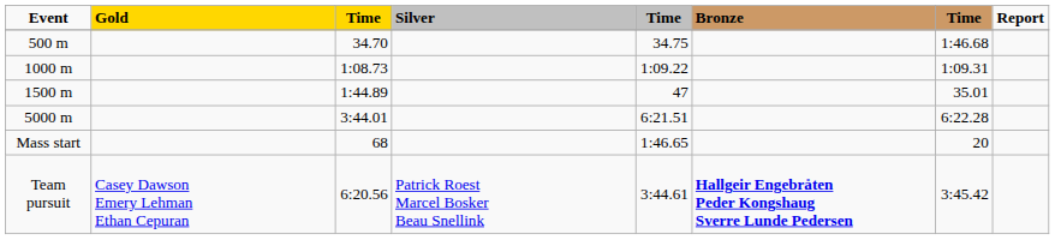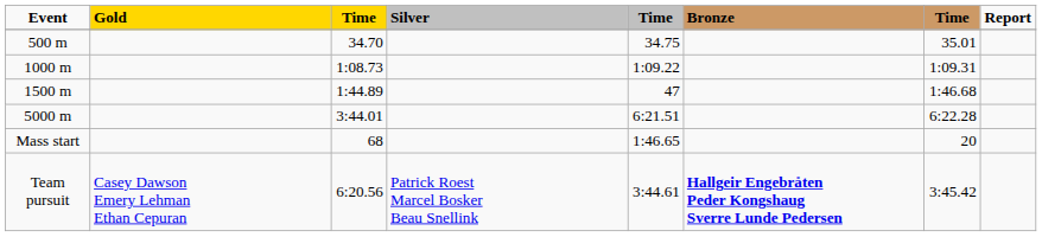500 m | column 7: 1:46.68 -> 35.01
1500 m | column 7: 35.01 -> 1:46.68
